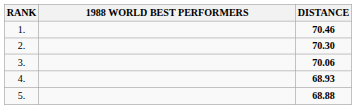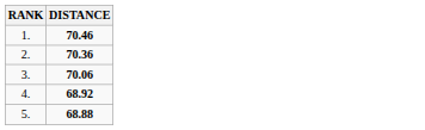- column: 1988 WORLD BEST PERFORMERS
2. | DISTANCE: 70.30 -> 70.36
4. | DISTANCE: 68.93 -> 68.92
